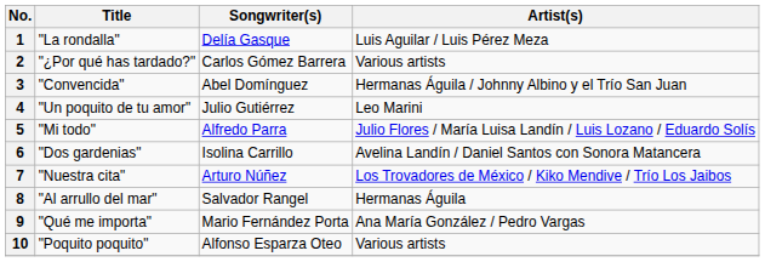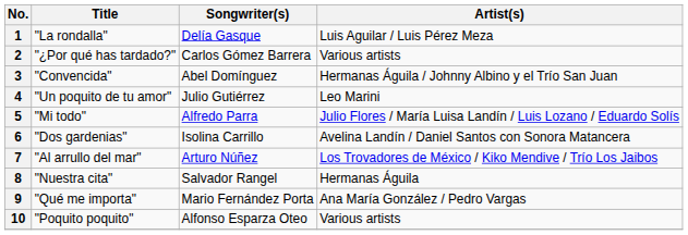7 | Title: "Nuestra cita" -> "Al arrullo del mar"
8 | Title: "Al arrullo del mar" -> "Nuestra cita"
